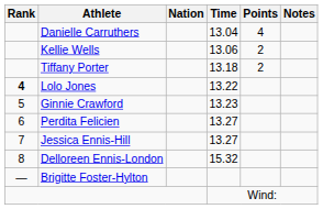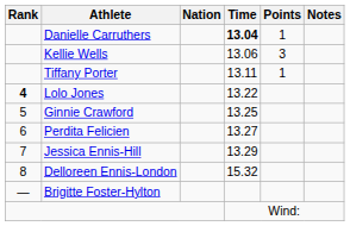Danielle Carruthers | Time: normal -> bold
Danielle Carruthers | Points: 4 -> 1
Kellie Wells | Points: 2 -> 3
Tiffany Porter | Time: 13.18 -> 13.11
Tiffany Porter | Points: 2 -> 1
Ginnie Crawford | Time: 13.23 -> 13.25
Jessica Ennis-Hill | Time: 13.27 -> 13.29
